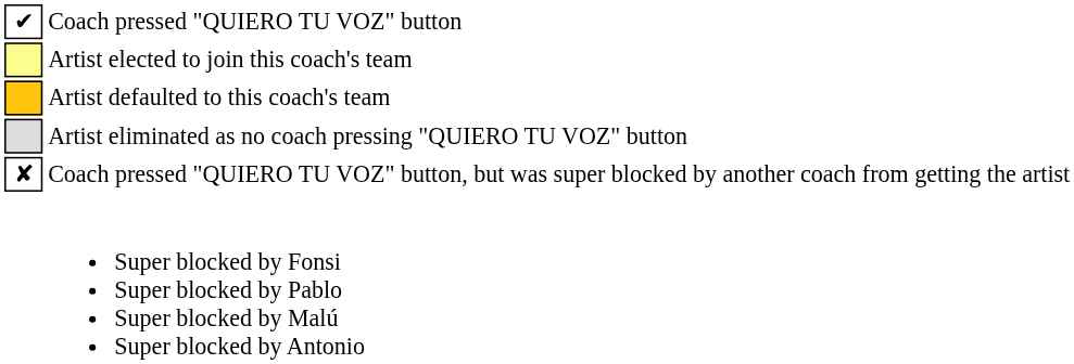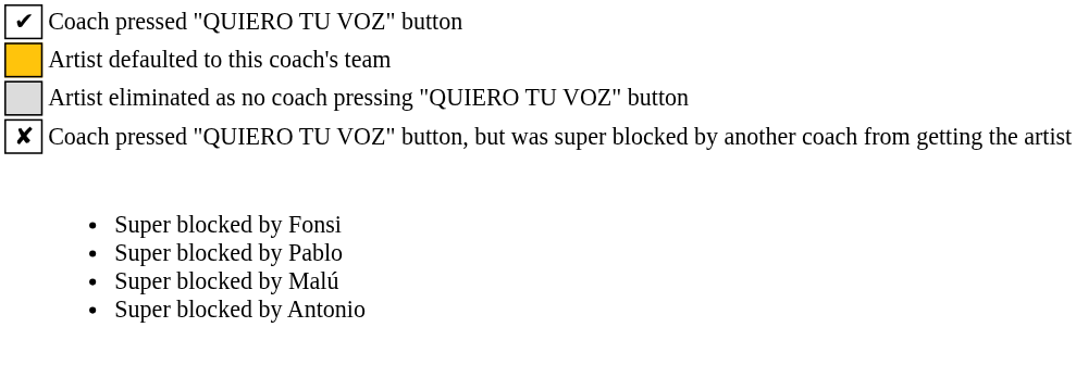- row: Artist elected to join this coach's team
